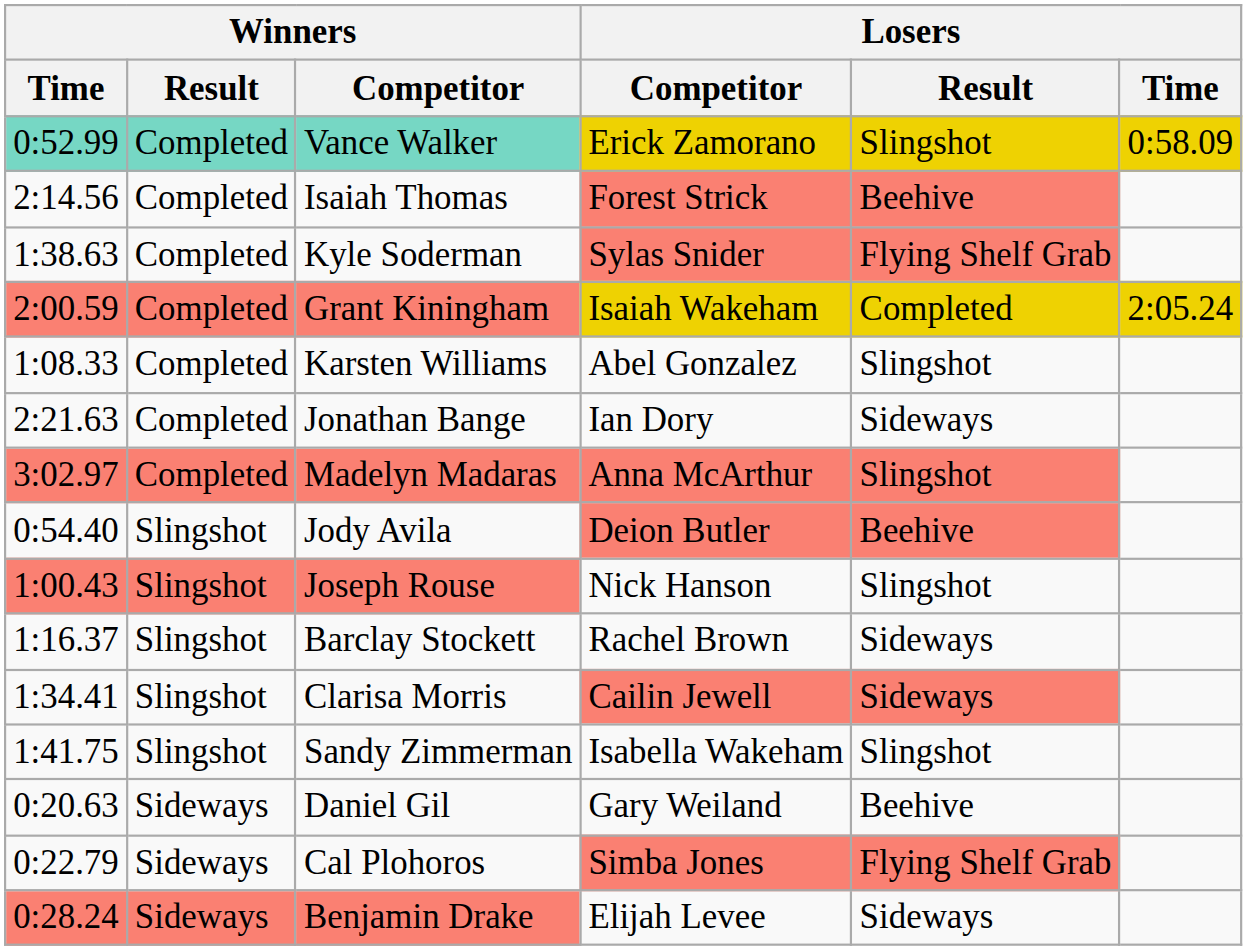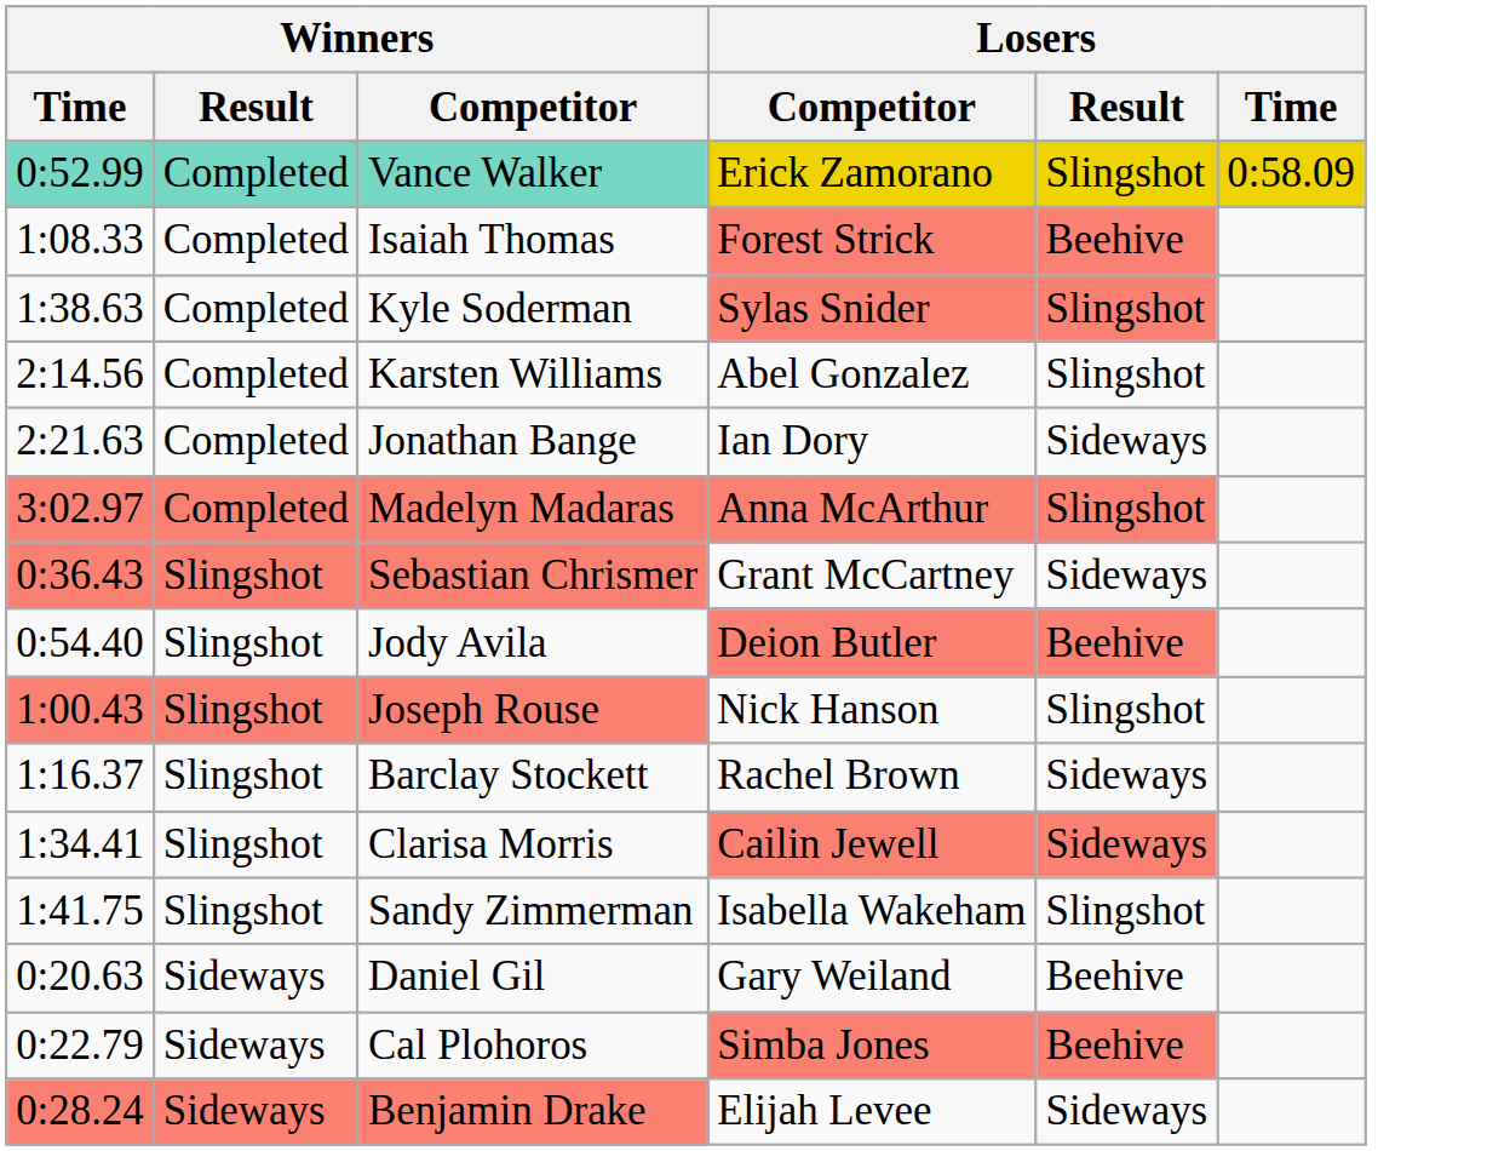Isaiah Thomas | Winners / Time: 2:14.56 -> 1:08.33
Kyle Soderman | Losers / Result: Flying Shelf Grab -> Slingshot
- row: 2:00.59 | Completed | Grant Kiningham | Isaiah Wakeham | Completed | 2:05.24
Karsten Williams | Winners / Time: 1:08.33 -> 2:14.56
+ row: 0:36.43 | Slingshot | Sebastian Chrismer | Grant McCartney | Sideways
Cal Plohoros | Losers / Result: Flying Shelf Grab -> Beehive
